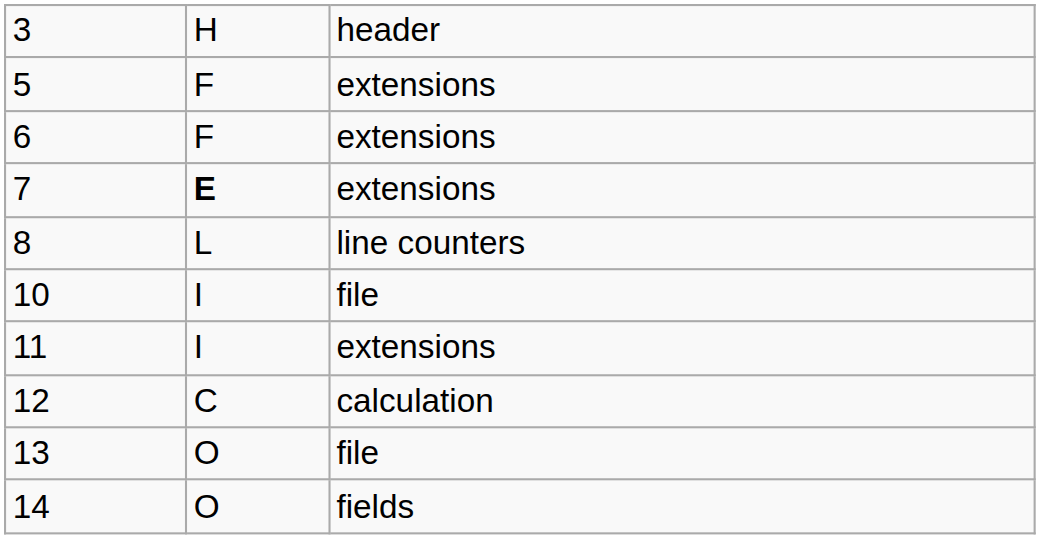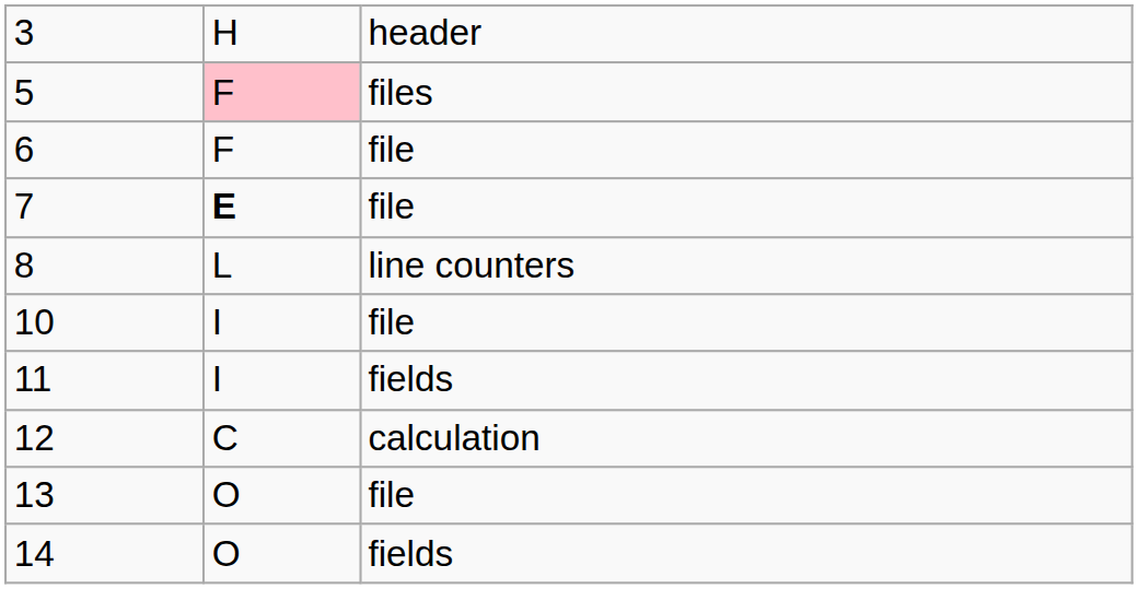5 | column 2: no background -> pink background
5 | column 3: extensions -> files
6 | column 3: extensions -> file
7 | column 3: extensions -> file
11 | column 3: extensions -> fields
